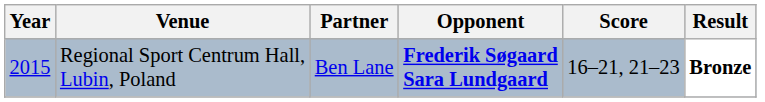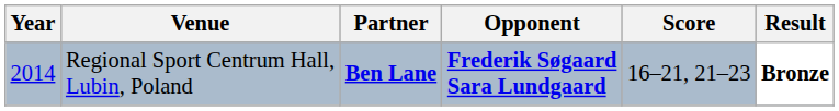Regional Sport Centrum Hall, Lubin, Poland | Year: 2015 -> 2014
Regional Sport Centrum Hall, Lubin, Poland | Partner: normal -> bold
